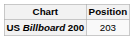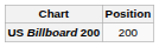US Billboard 200 | Position: 203 -> 200
